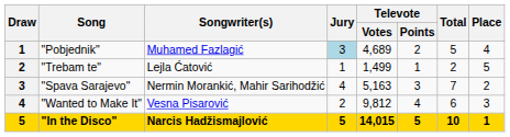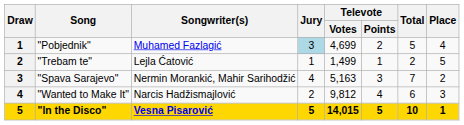"Pobjednik" | Televote / Votes: 4,689 -> 4,699
"Wanted to Make It" | Songwriter(s): Vesna Pisarović -> Narcis Hadžismajlović
"In the Disco" | Songwriter(s): Narcis Hadžismajlović -> Vesna Pisarović
